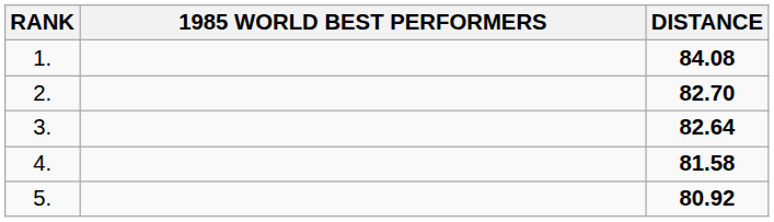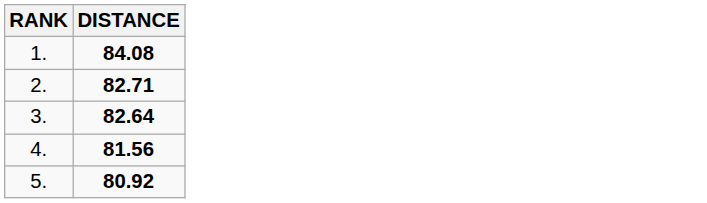- column: 1985 WORLD BEST PERFORMERS
2. | DISTANCE: 82.70 -> 82.71
4. | DISTANCE: 81.58 -> 81.56
